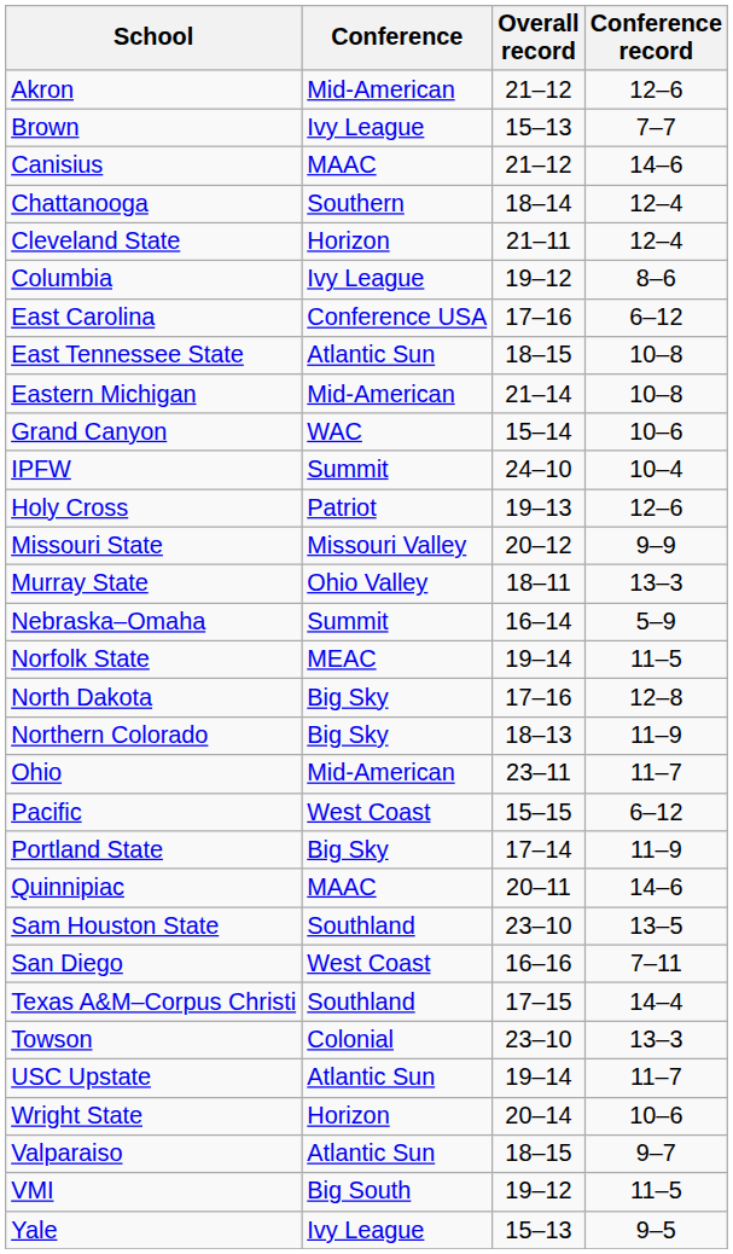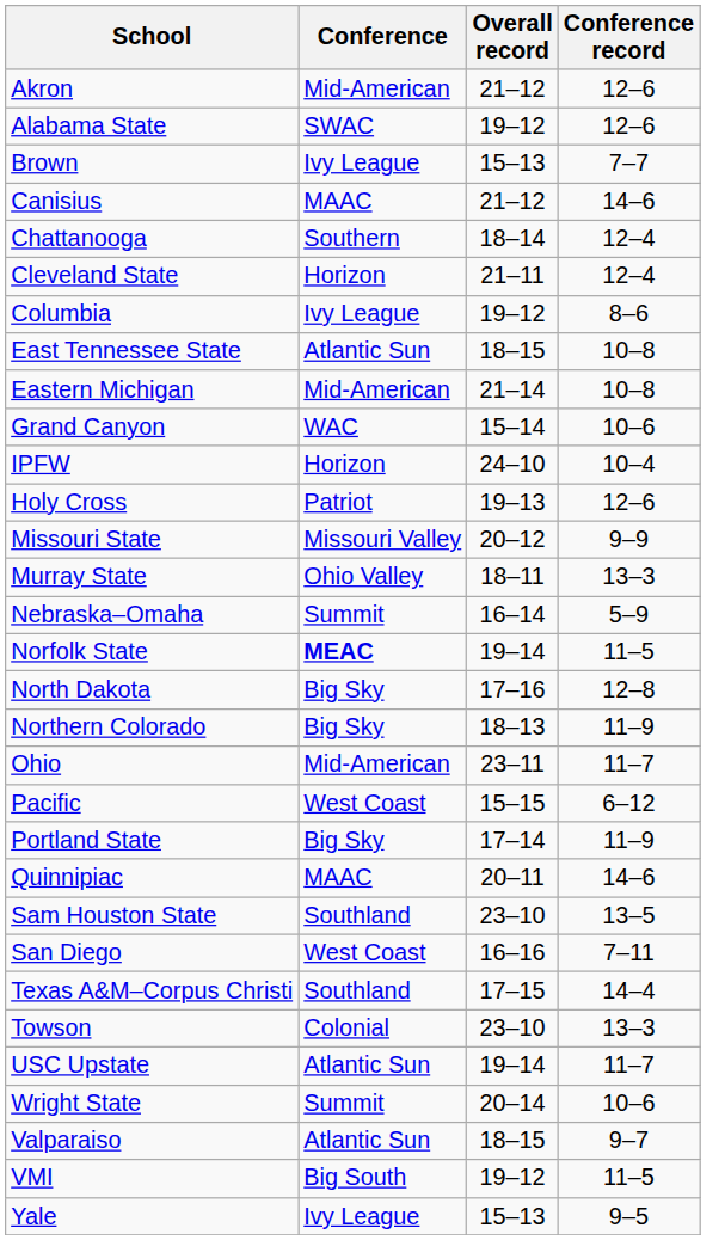+ row: Alabama State | SWAC | 19–12 | 12–6
- row: East Carolina | Conference USA | 17–16 | 6–12
IPFW | Conference: Summit -> Horizon
Norfolk State | Conference: normal -> bold
Wright State | Conference: Horizon -> Summit
